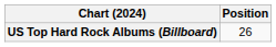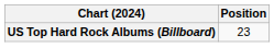US Top Hard Rock Albums (Billboard) | Position: 26 -> 23
